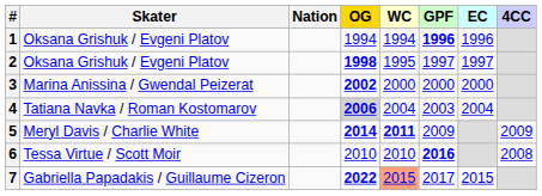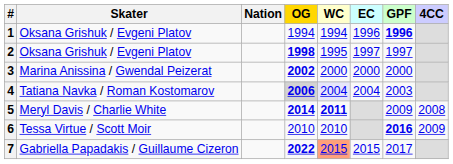columns swapped: GPF <-> EC
4 | WC: no background -> lavender background
5 | 4CC: 2009 -> 2008
6 | 4CC: 2008 -> 2009
